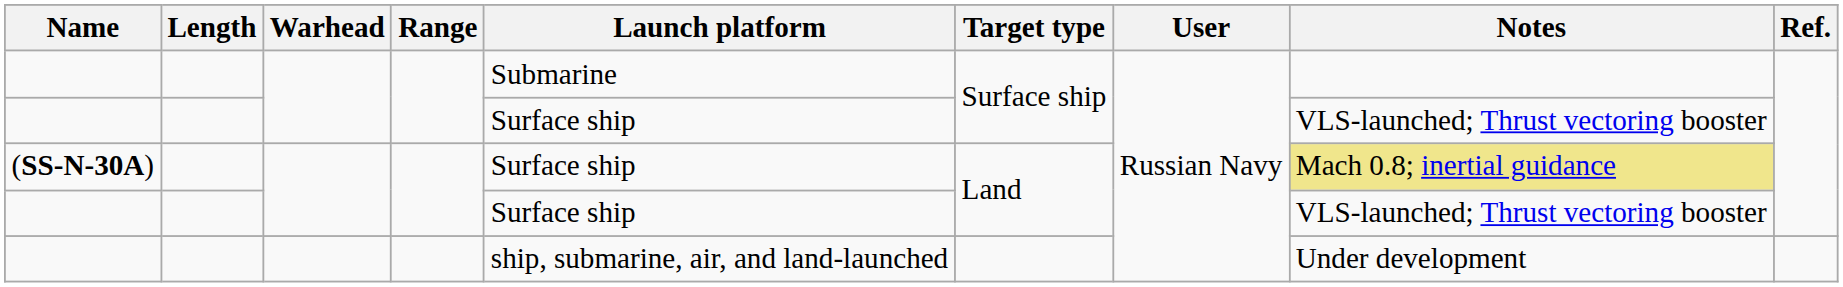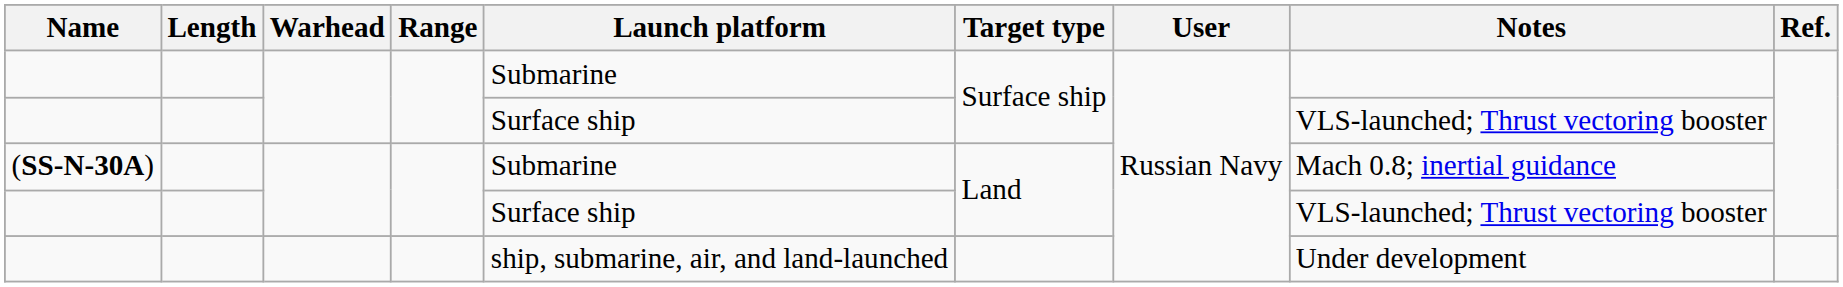(SS-N-30A) | Launch platform: Surface ship -> Submarine
(SS-N-30A) | Notes: khaki background -> no background
